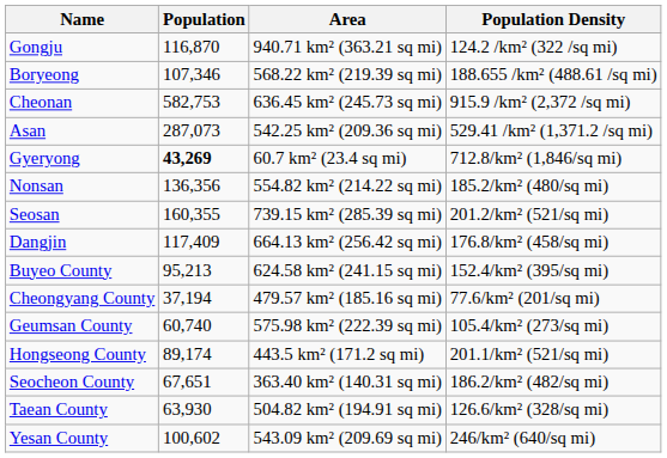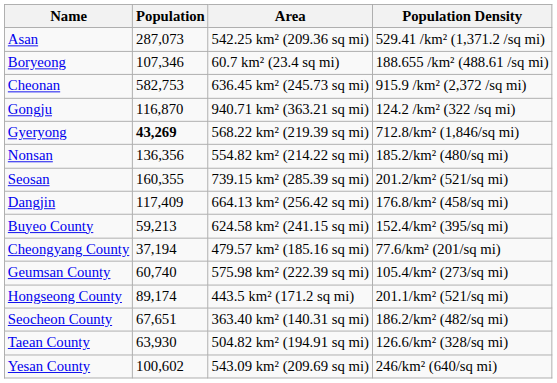rows swapped: Asan <-> Gongju
Boryeong | Area: 568.22 km² (219.39 sq mi) -> 60.7 km² (23.4 sq mi)
Gyeryong | Area: 60.7 km² (23.4 sq mi) -> 568.22 km² (219.39 sq mi)
Buyeo County | Population: 95,213 -> 59,213
